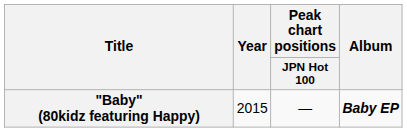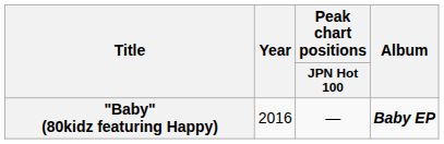"Baby" (80kidz featuring Happy) | Year: 2015 -> 2016
